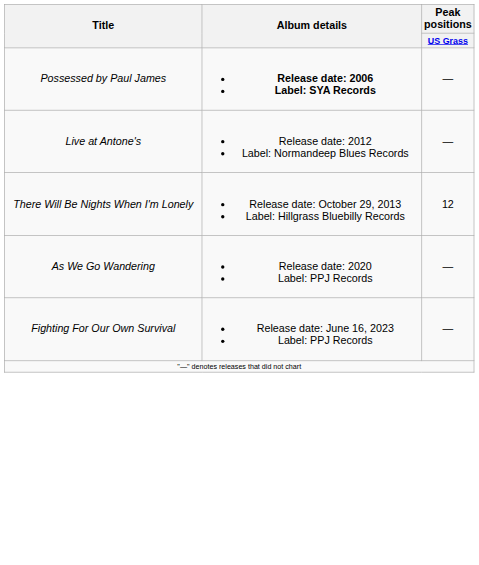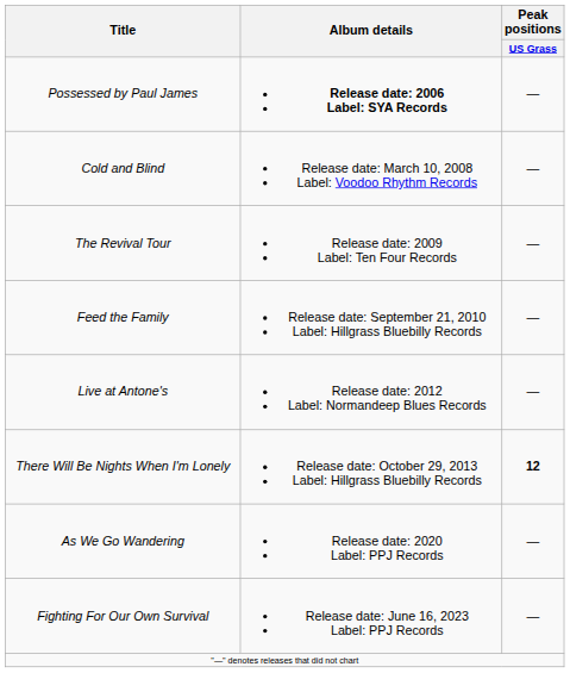+ row: Cold and Blind | Release date: March 10, 2008 Label: Voodoo Rhythm Records | —
+ row: The Revival Tour | Release date: 2009 Label: Ten Four Records | —
+ row: Feed the Family | Release date: September 21, 2010 Label: Hillgrass Bluebilly Records | —
There Will Be Nights When I'm Lonely | Peak positions / US Grass: normal -> bold
